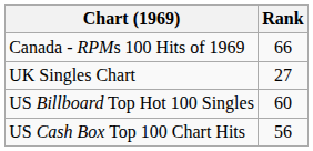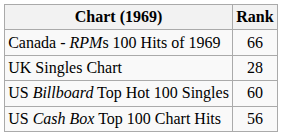UK Singles Chart | Rank: 27 -> 28
